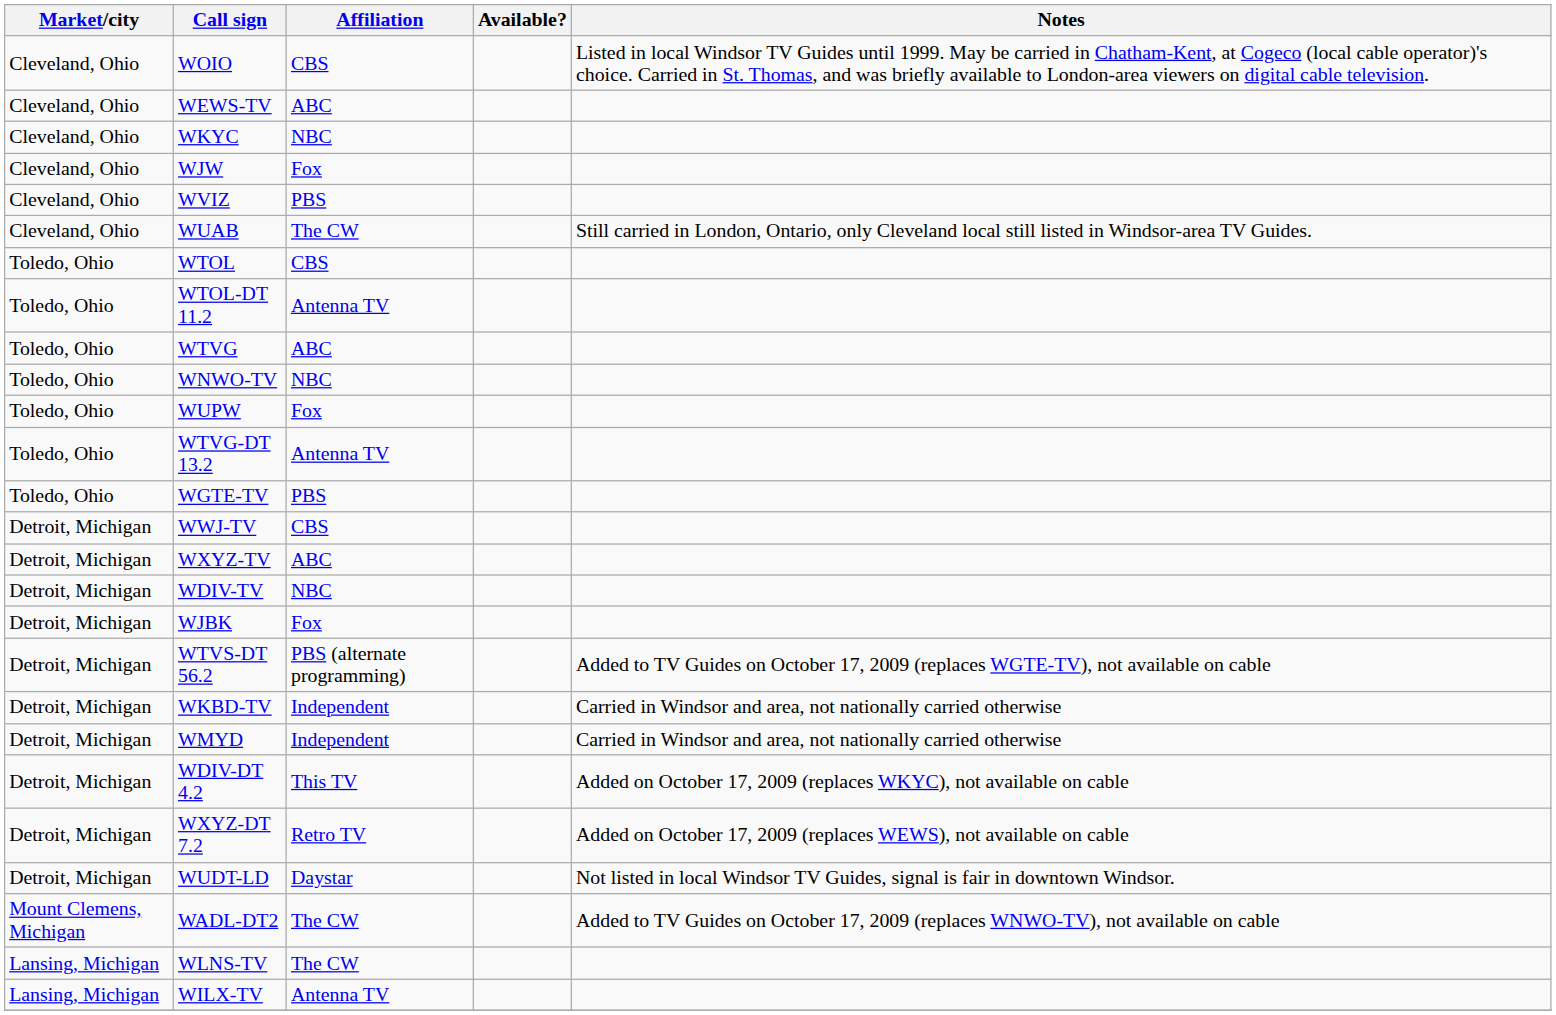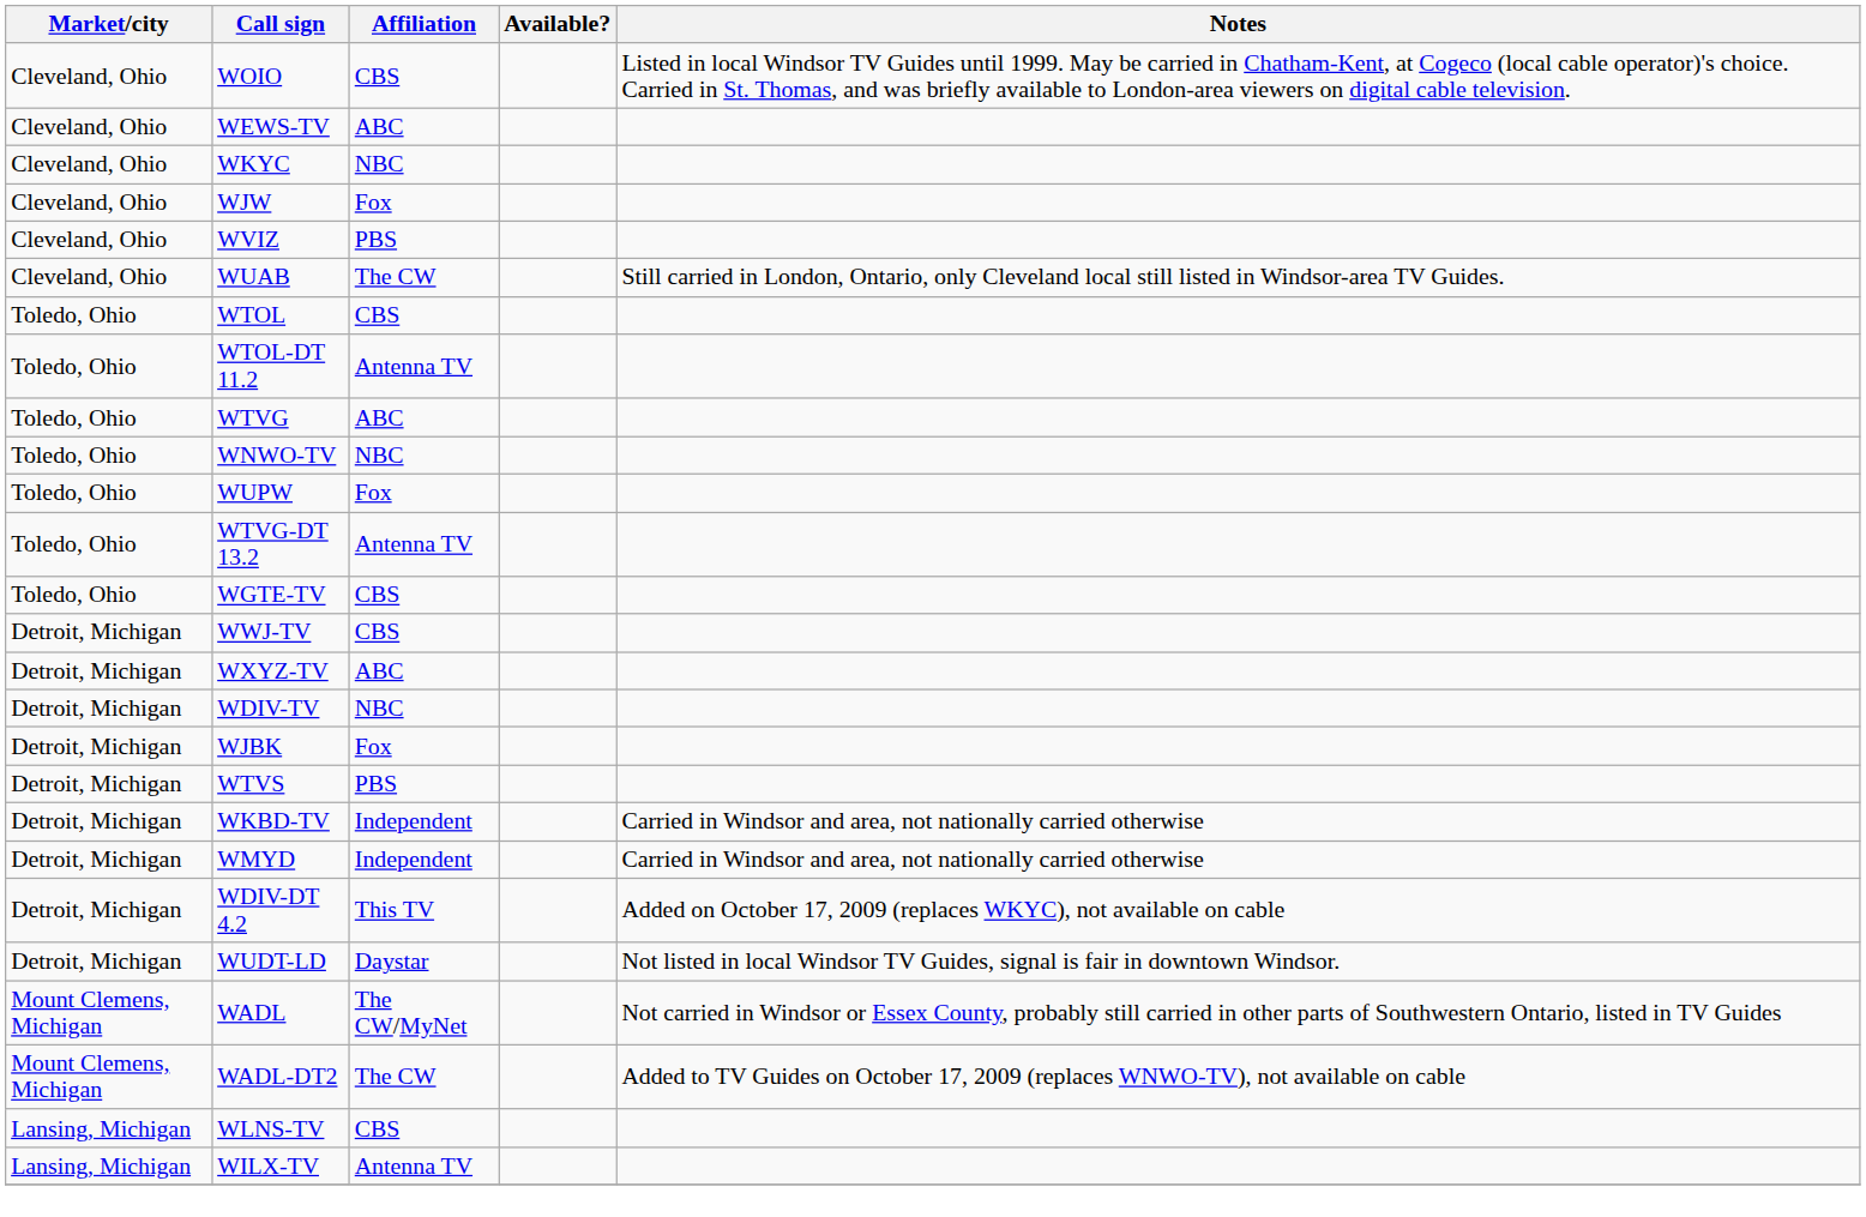WGTE-TV | Affiliation: PBS -> CBS
+ row: Detroit, Michigan | WTVS | PBS
- row: Detroit, Michigan | WTVS-DT 56.2 | PBS (alternate programming) | Added to TV Guides on October 17, 2009 (replaces WGTE-TV), not available on cable
- row: Detroit, Michigan | WXYZ-DT 7.2 | Retro TV | Added on October 17, 2009 (replaces WEWS), not available on cable
+ row: Mount Clemens, Michigan | WADL | The CW/MyNet | Not carried in Windsor or Essex County, probably still carried in other parts of Southwestern Ontario, listed in TV Guides
WLNS-TV | Affiliation: The CW -> CBS
